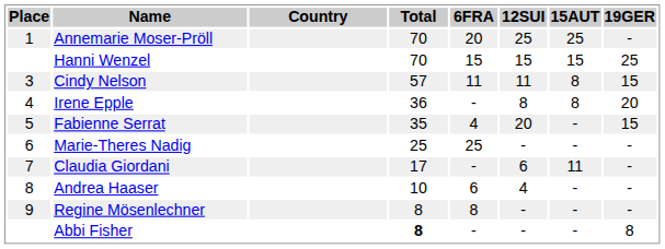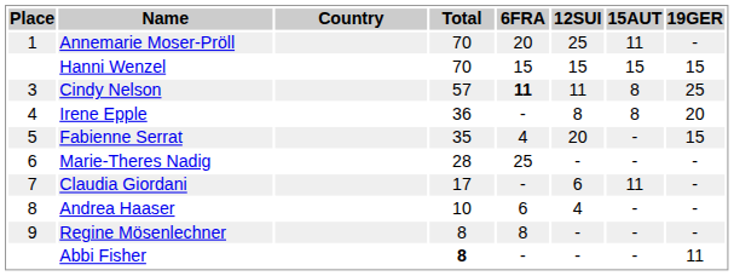Annemarie Moser-Pröll | 15AUT: 25 -> 11
Hanni Wenzel | 19GER: 25 -> 15
Cindy Nelson | 6FRA: normal -> bold
Cindy Nelson | 19GER: 15 -> 25
Marie-Theres Nadig | Total: 25 -> 28
Abbi Fisher | 19GER: 8 -> 11
